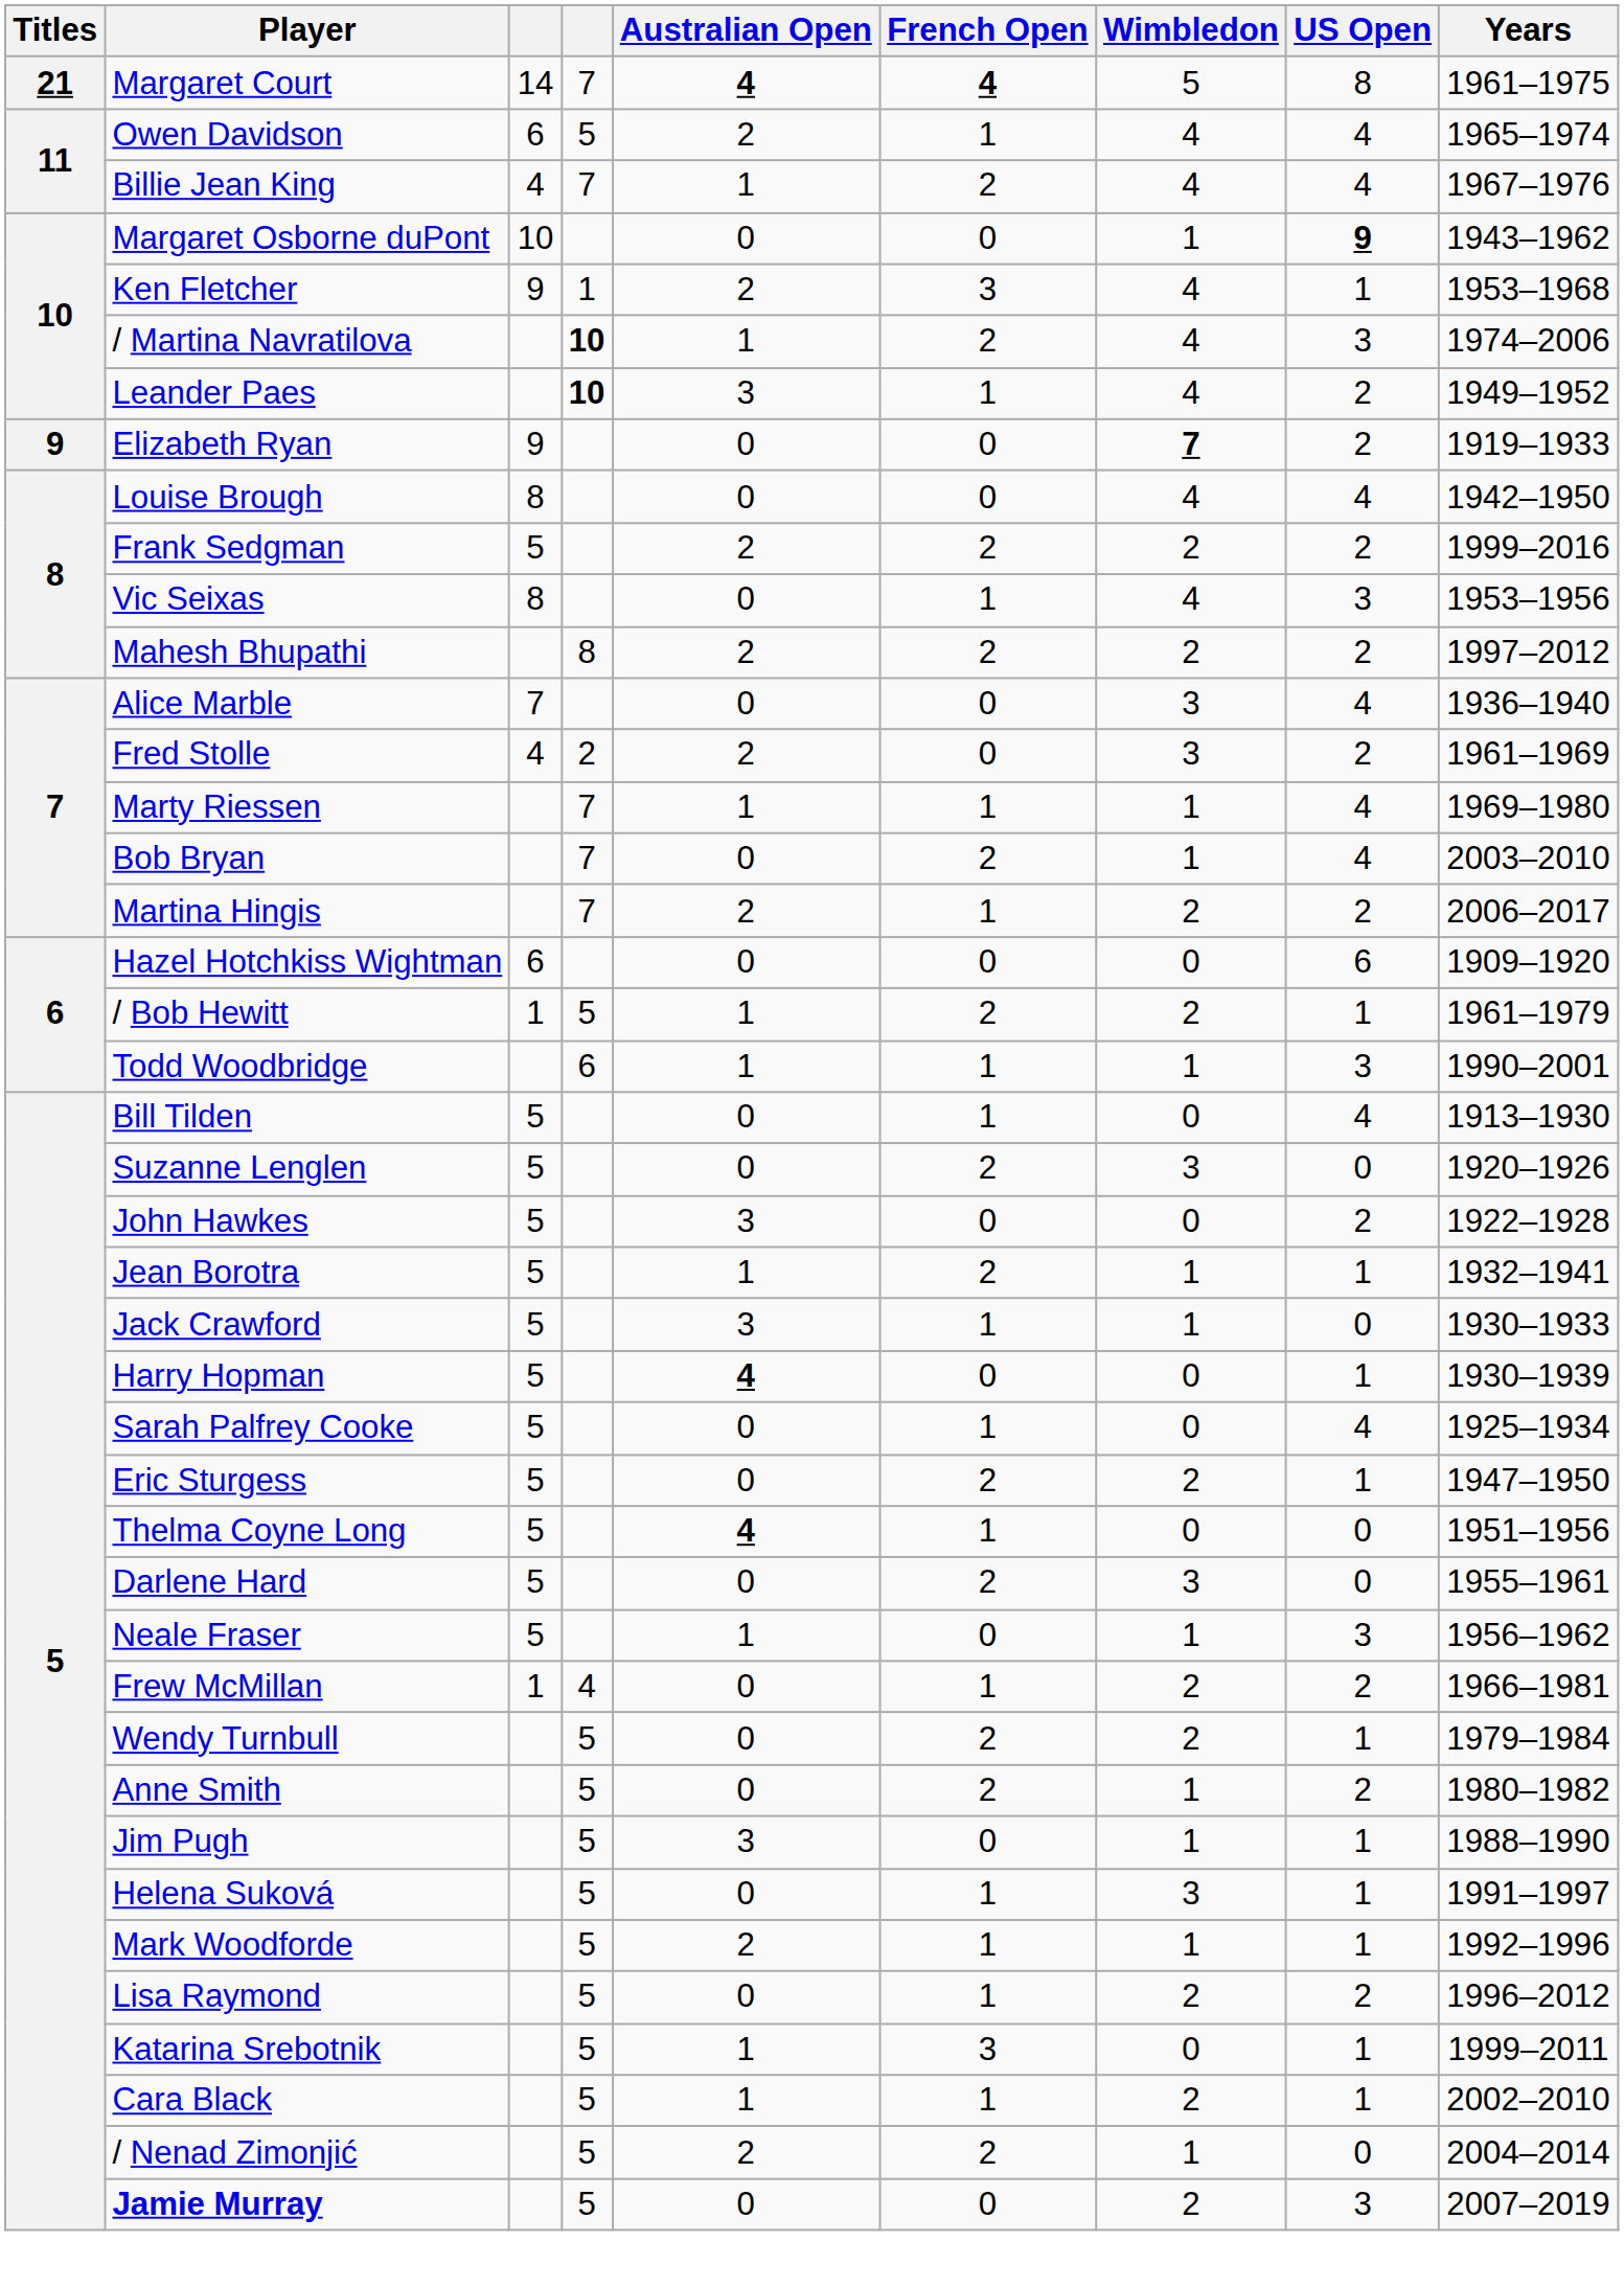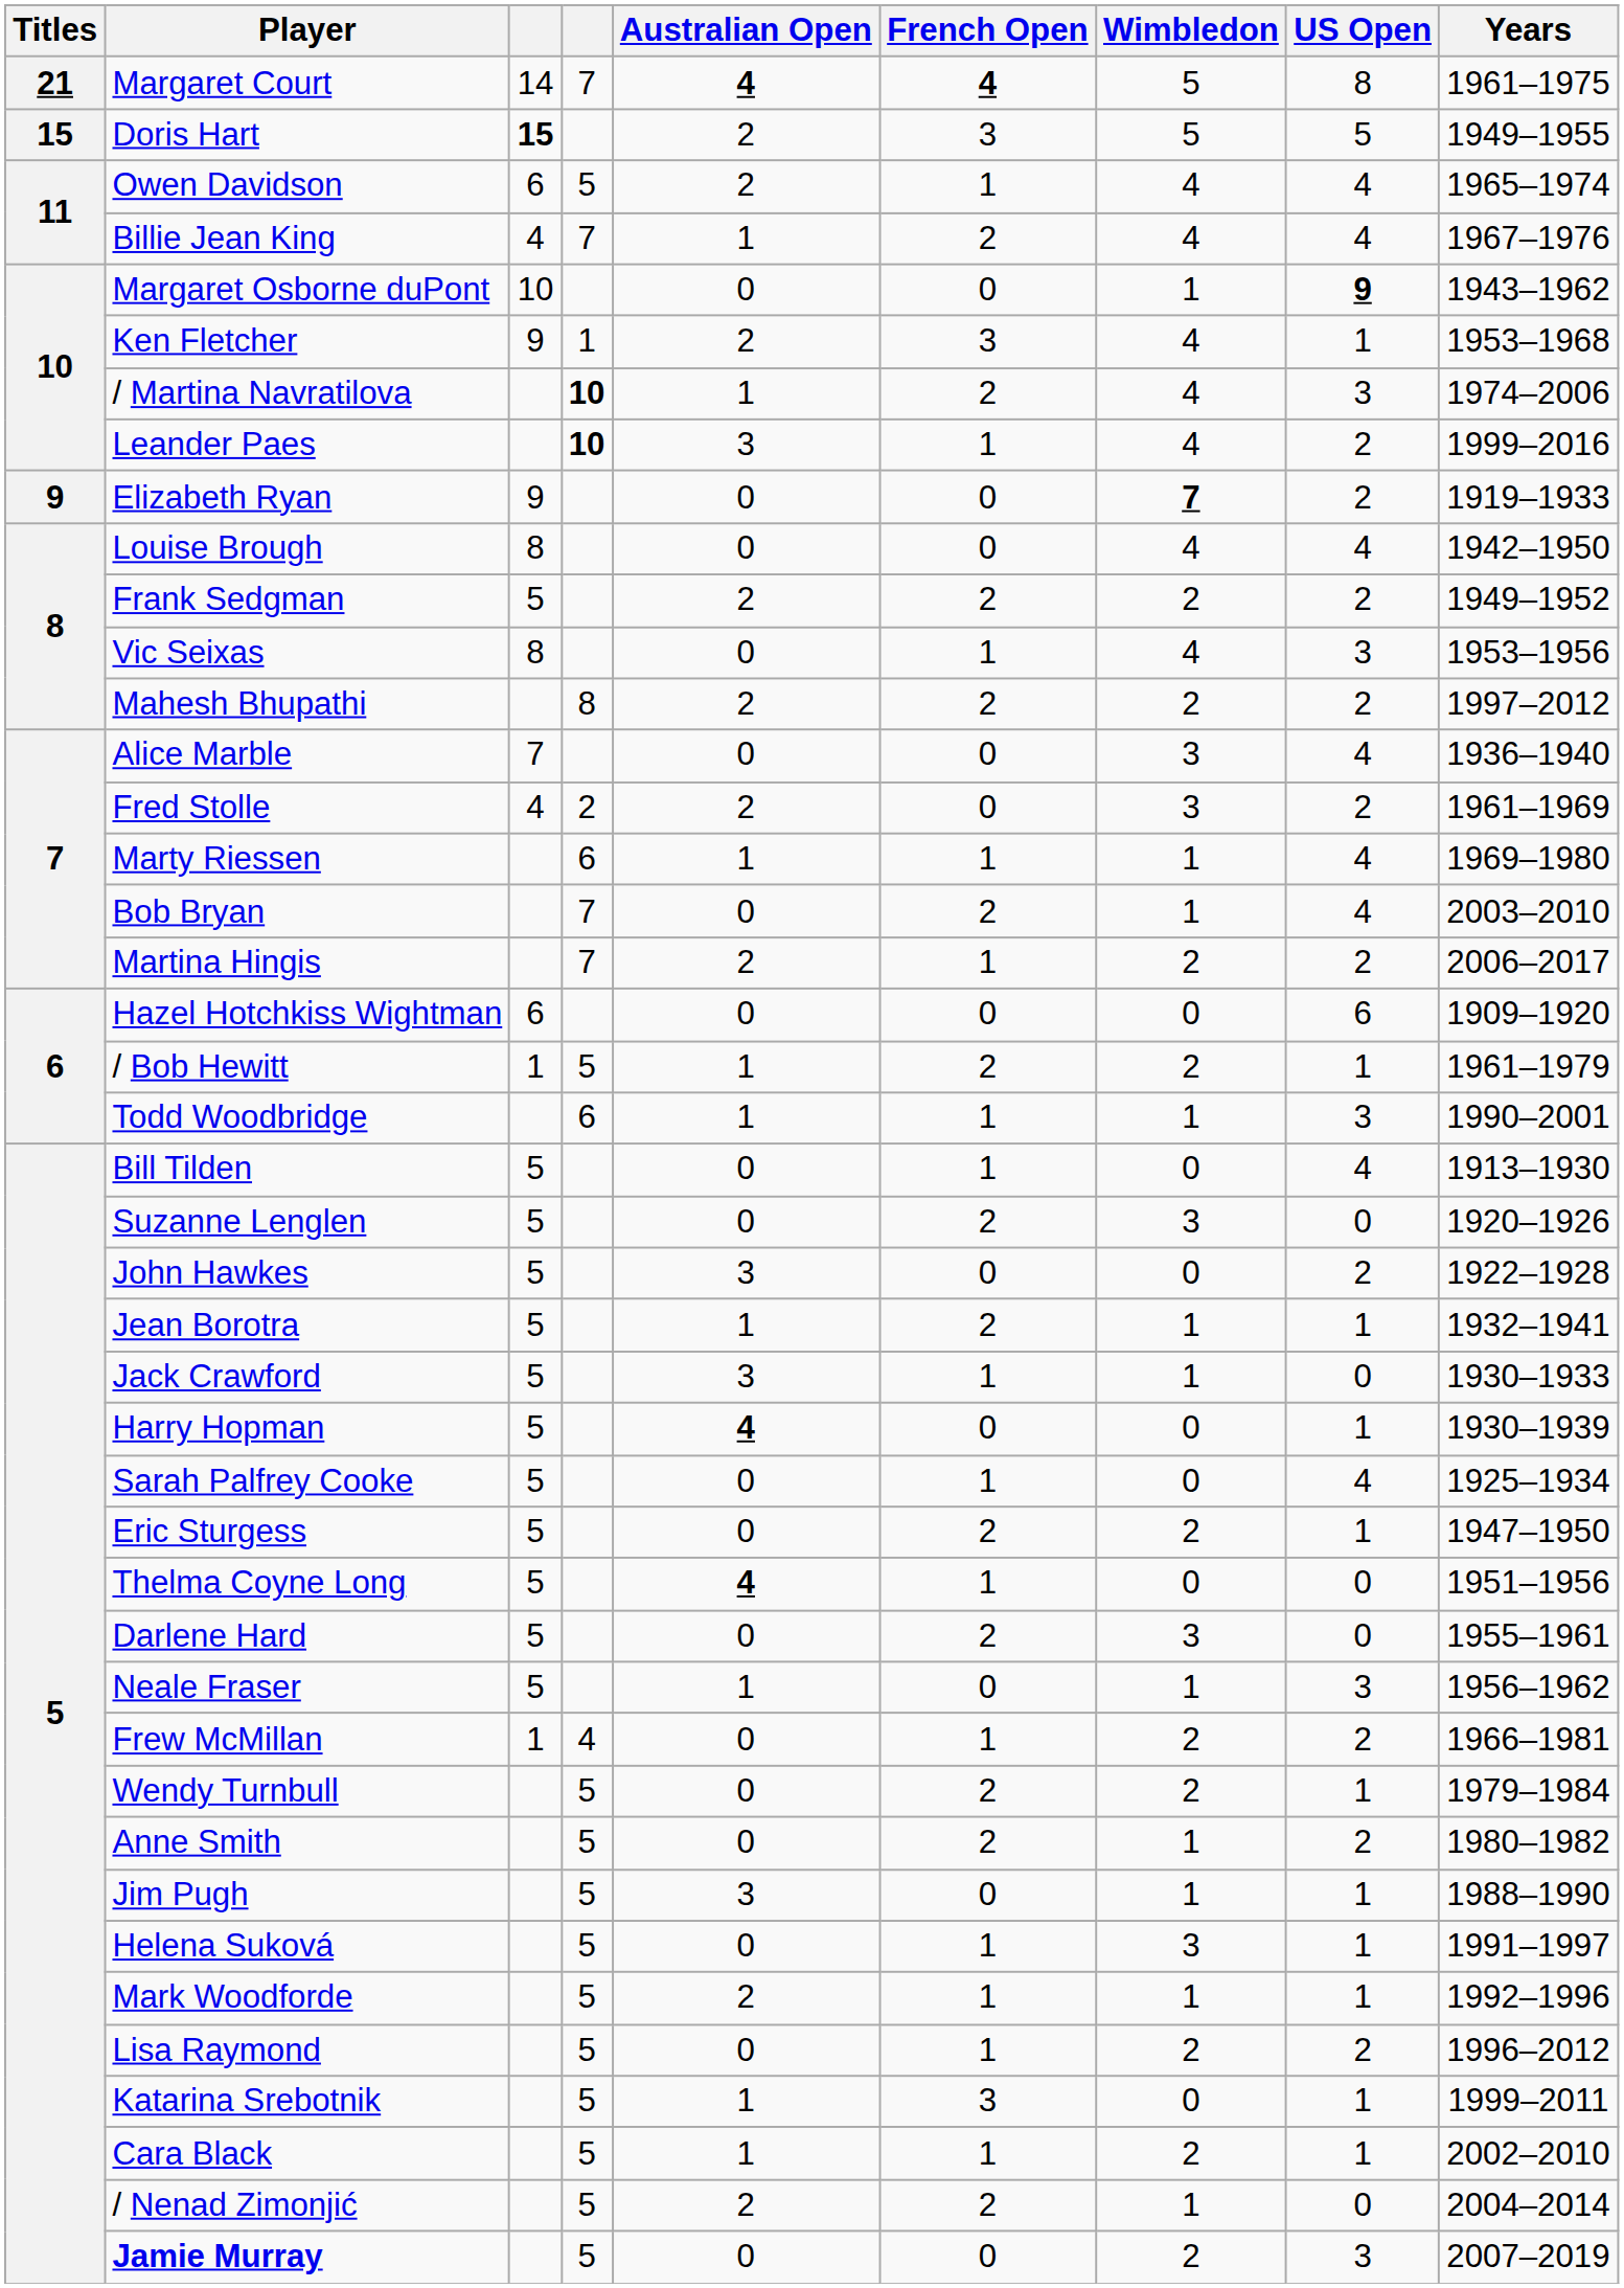+ row: 15 | Doris Hart | 15 | 2 | 3 | 5 | 5 | 1949–1955
Leander Paes | Years: 1949–1952 -> 1999–2016
Frank Sedgman | Years: 1999–2016 -> 1949–1952
Marty Riessen | column 4: 7 -> 6
